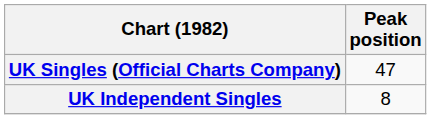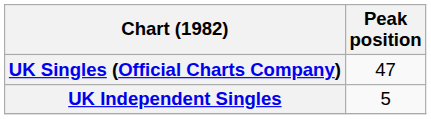UK Independent Singles | Peak position: 8 -> 5
